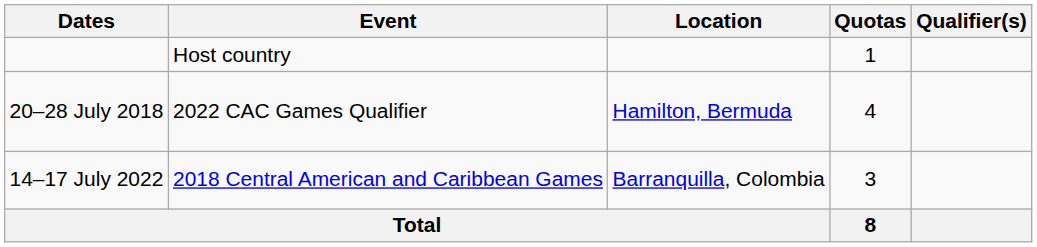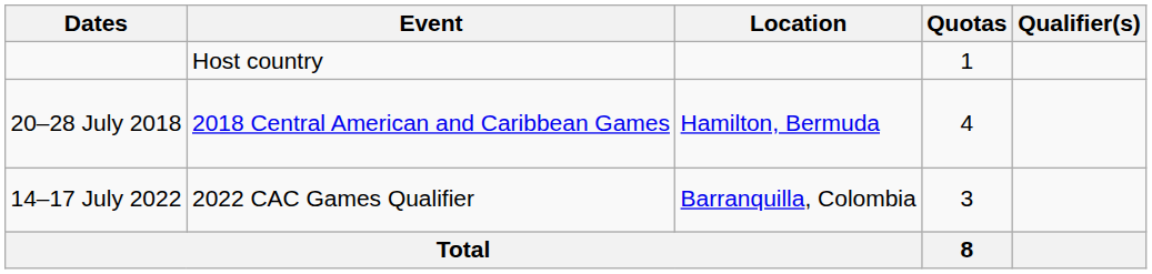20–28 July 2018 | Event: 2022 CAC Games Qualifier -> 2018 Central American and Caribbean Games
14–17 July 2022 | Event: 2018 Central American and Caribbean Games -> 2022 CAC Games Qualifier
